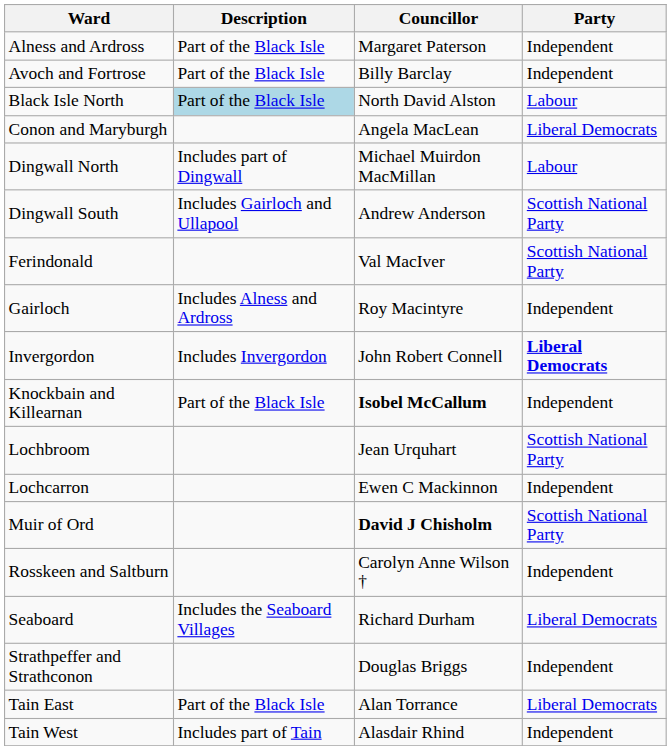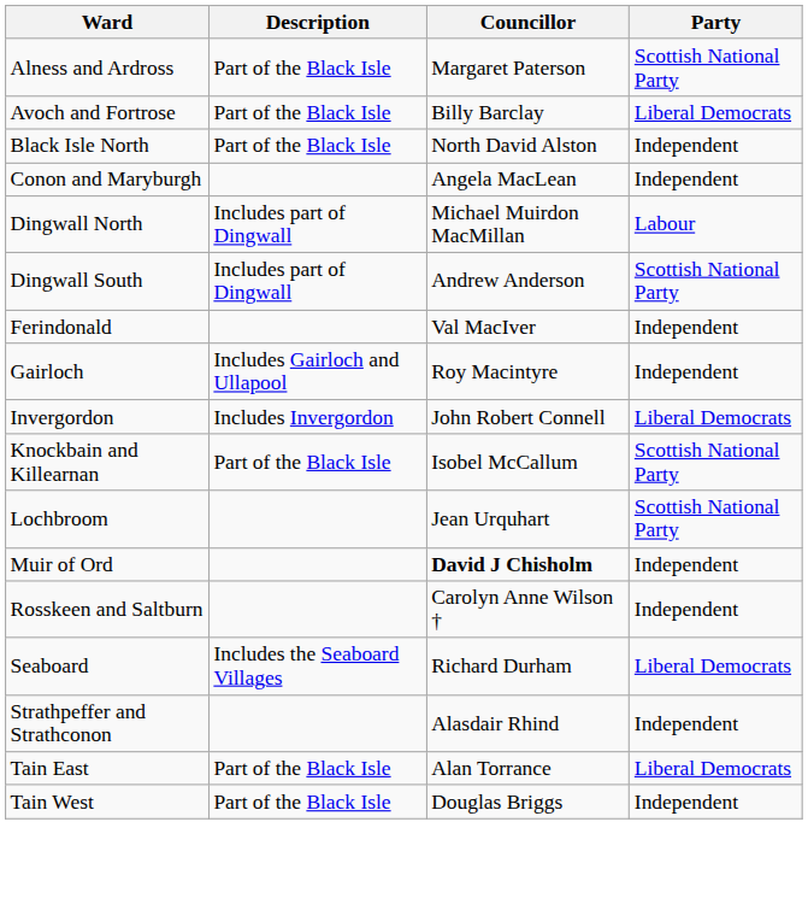Alness and Ardross | Party: Independent -> Scottish National Party
Avoch and Fortrose | Party: Independent -> Liberal Democrats
Black Isle North | Description: lightblue background -> no background
Black Isle North | Party: Labour -> Independent
Conon and Maryburgh | Party: Liberal Democrats -> Independent
Dingwall South | Description: Includes Gairloch and Ullapool -> Includes part of Dingwall
Ferindonald | Party: Scottish National Party -> Independent
Gairloch | Description: Includes Alness and Ardross -> Includes Gairloch and Ullapool
Invergordon | Party: bold -> normal
Knockbain and Killearnan | Councillor: bold -> normal
Knockbain and Killearnan | Party: Independent -> Scottish National Party
- row: Lochcarron | Ewen C Mackinnon | Independent
Muir of Ord | Party: Scottish National Party -> Independent
Strathpeffer and Strathconon | Councillor: Douglas Briggs -> Alasdair Rhind
Tain West | Description: Includes part of Tain -> Part of the Black Isle
Tain West | Councillor: Alasdair Rhind -> Douglas Briggs
